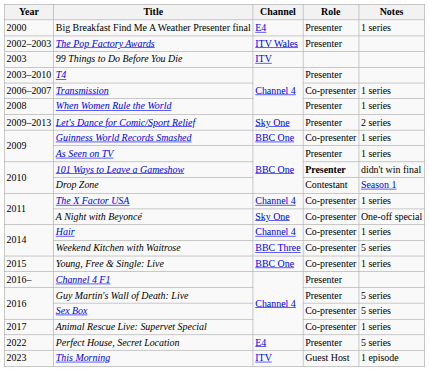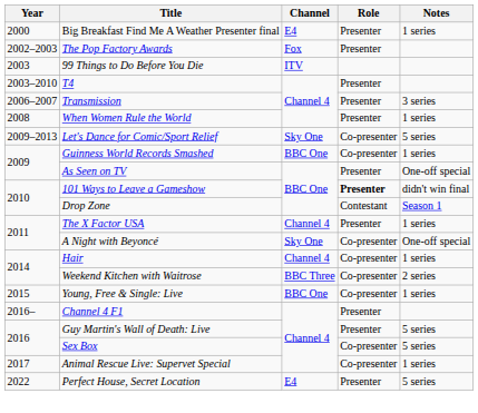The Pop Factory Awards | Channel: ITV Wales -> Fox
Transmission | Role: Co-presenter -> Presenter
Transmission | Notes: 1 series -> 3 series
Let's Dance for Comic/Sport Relief | Role: Presenter -> Co-presenter
Let's Dance for Comic/Sport Relief | Notes: 2 series -> 5 series
As Seen on TV | Notes: 1 series -> One-off special
The X Factor USA | Role: Co-presenter -> Presenter
Weekend Kitchen with Waitrose | Notes: 5 series -> 2 series
- row: 2023 | This Morning | ITV | Guest Host | 1 episode
